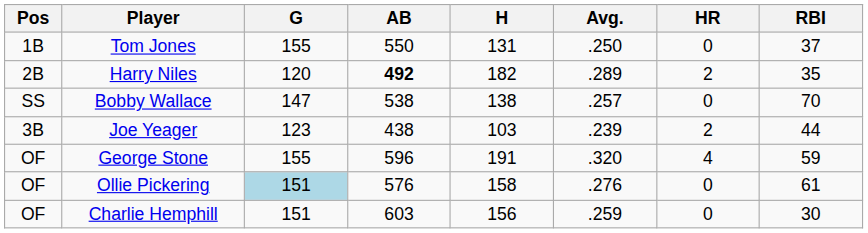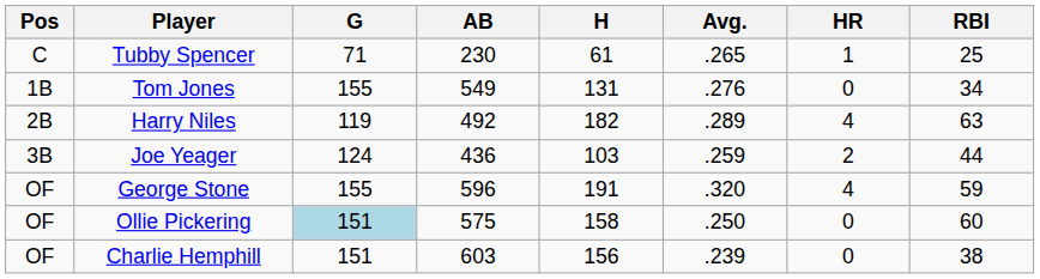+ row: C | Tubby Spencer | 71 | 230 | 61 | .265 | 1 | 25
Tom Jones | AB: 550 -> 549
Tom Jones | Avg.: .250 -> .276
Tom Jones | RBI: 37 -> 34
Harry Niles | G: 120 -> 119
Harry Niles | AB: bold -> normal
Harry Niles | HR: 2 -> 4
Harry Niles | RBI: 35 -> 63
- row: SS | Bobby Wallace | 147 | 538 | 138 | .257 | 0 | 70
Joe Yeager | G: 123 -> 124
Joe Yeager | AB: 438 -> 436
Joe Yeager | Avg.: .239 -> .259
Ollie Pickering | AB: 576 -> 575
Ollie Pickering | Avg.: .276 -> .250
Ollie Pickering | RBI: 61 -> 60
Charlie Hemphill | Avg.: .259 -> .239
Charlie Hemphill | RBI: 30 -> 38
